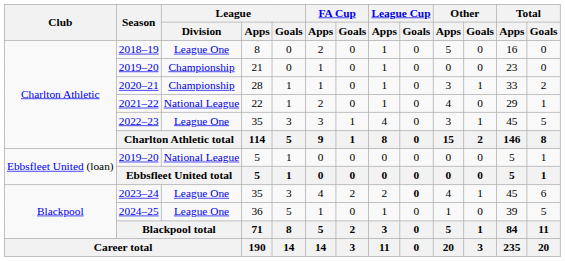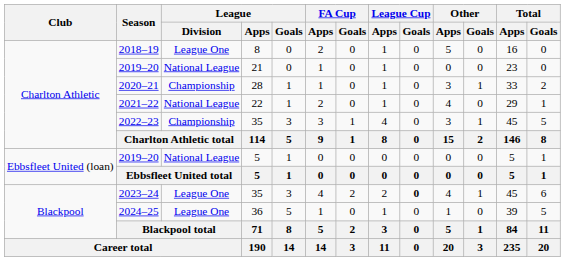2019–20 / 21 | League / Division: Championship -> National League
2022–23 | League / Division: League One -> Championship
